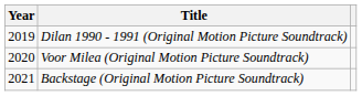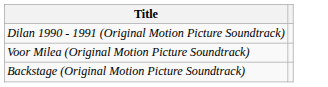- column: Year | 2019 | 2020 | 2021
